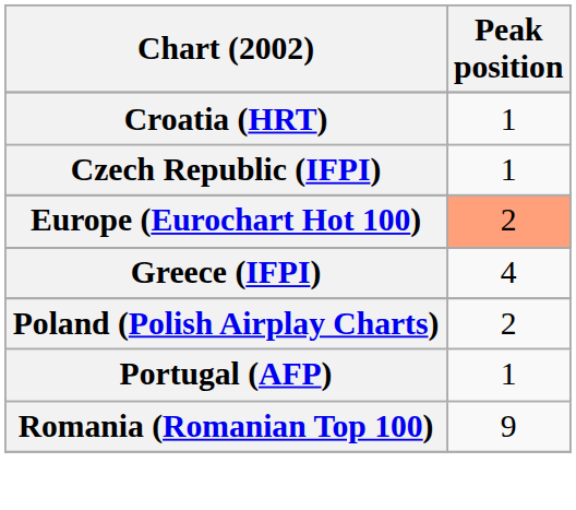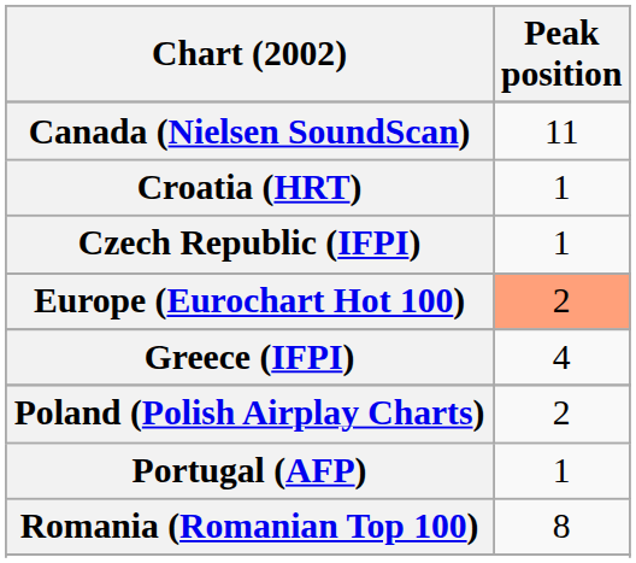+ row: Canada (Nielsen SoundScan) | 11
Romania (Romanian Top 100) | Peak position: 9 -> 8
